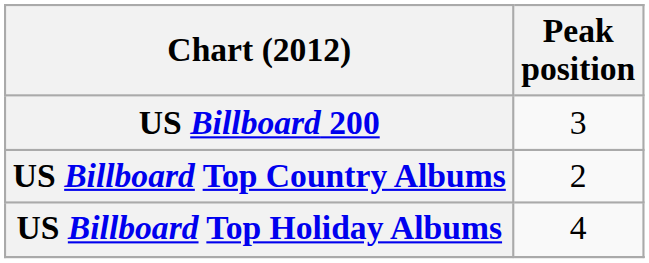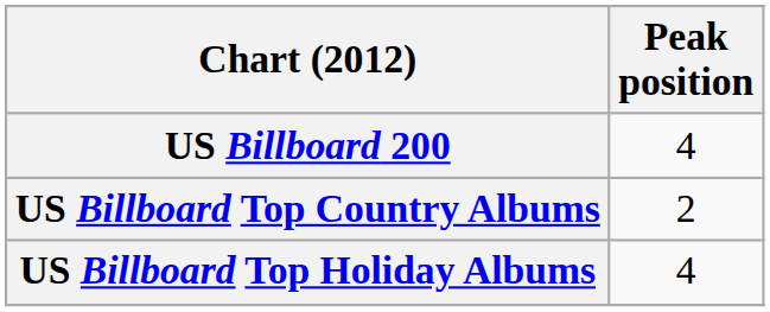US Billboard 200 | Peak position: 3 -> 4
